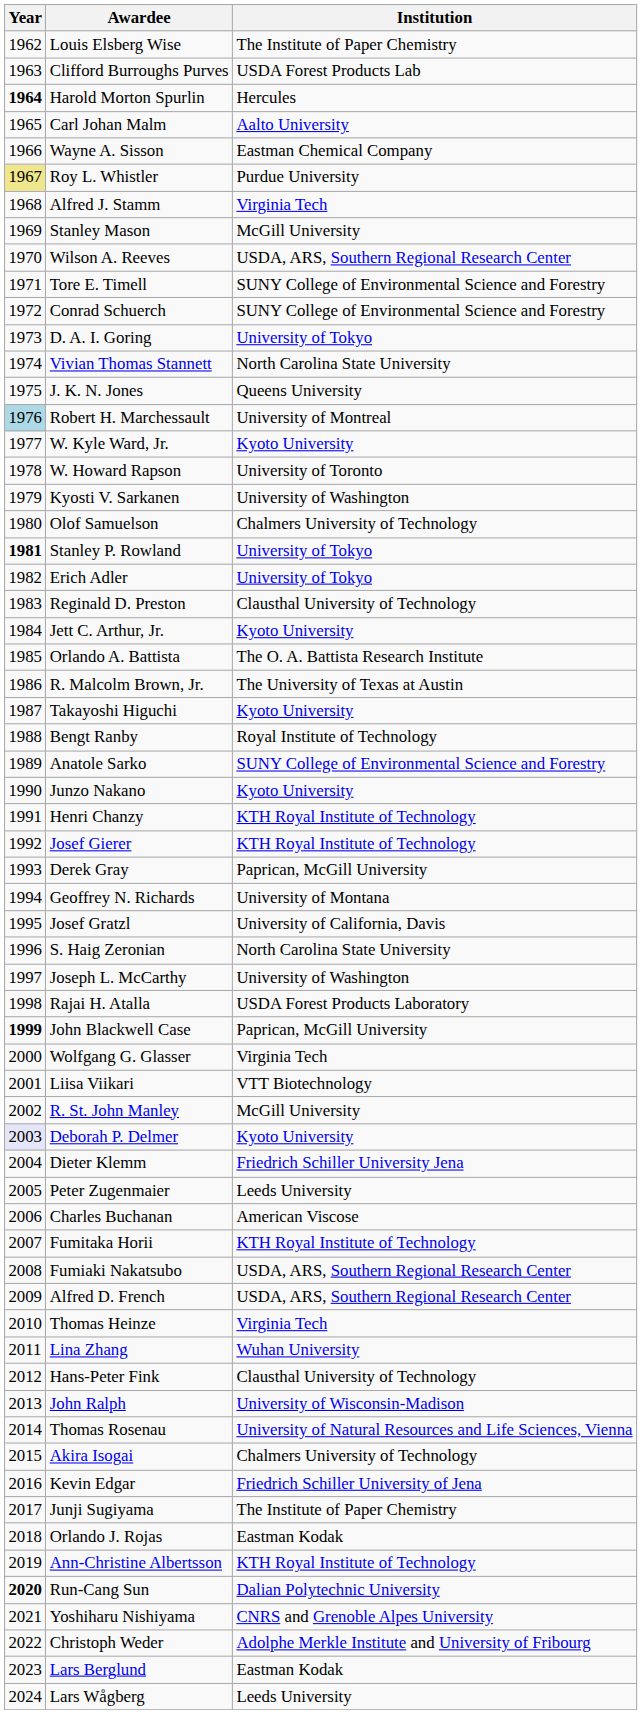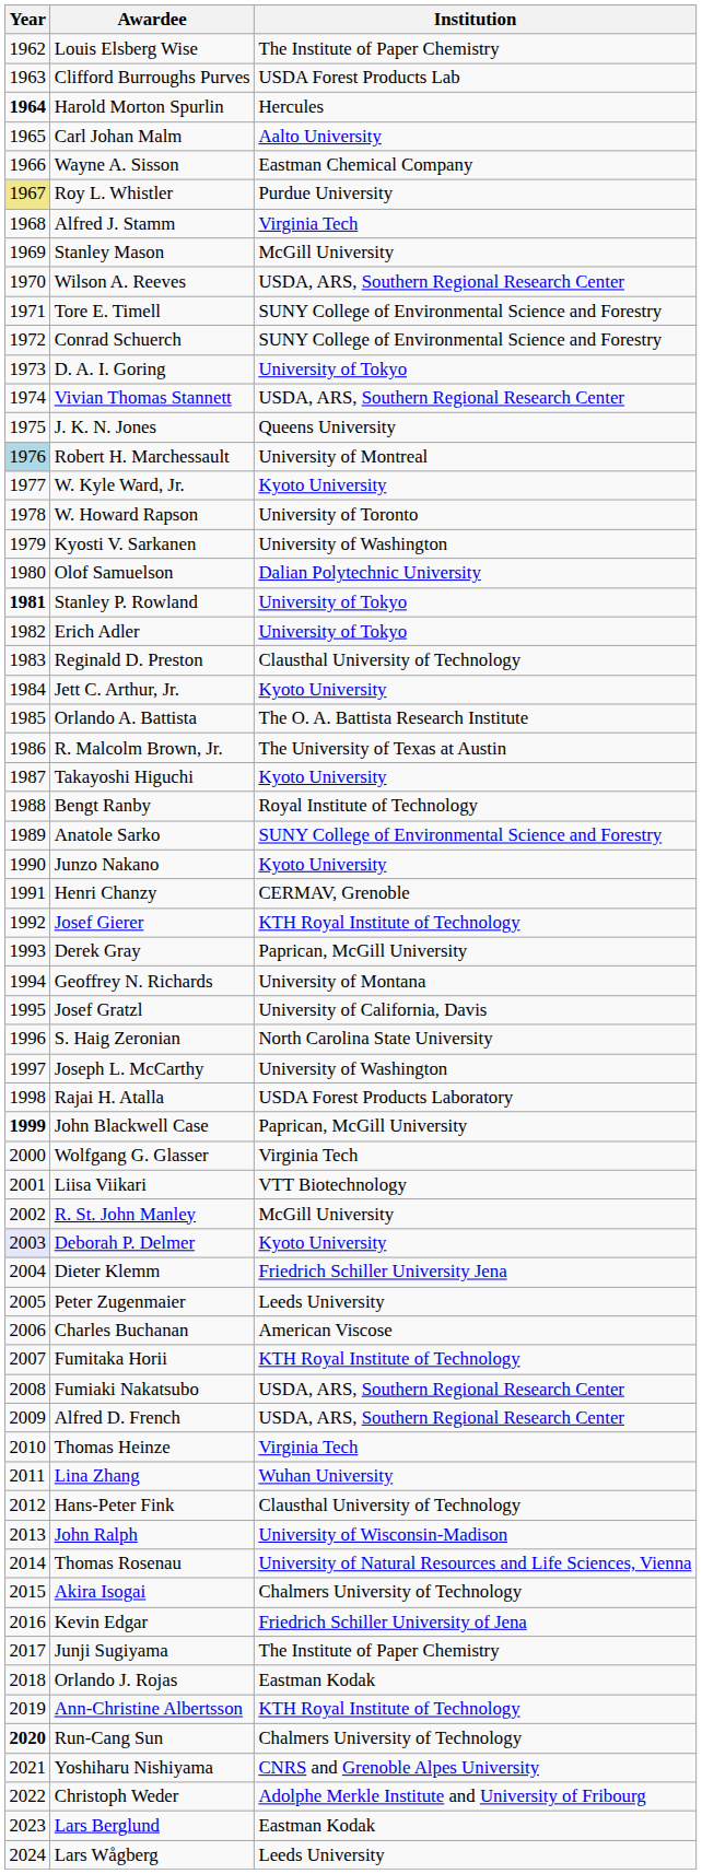Vivian Thomas Stannett | Institution: North Carolina State University -> USDA, ARS, Southern Regional Research Center
Olof Samuelson | Institution: Chalmers University of Technology -> Dalian Polytechnic University
Henri Chanzy | Institution: KTH Royal Institute of Technology -> CERMAV, Grenoble
Run-Cang Sun | Institution: Dalian Polytechnic University -> Chalmers University of Technology
